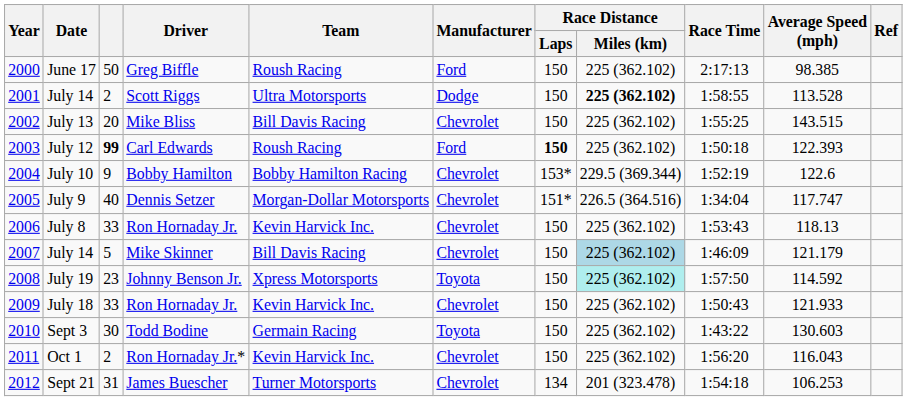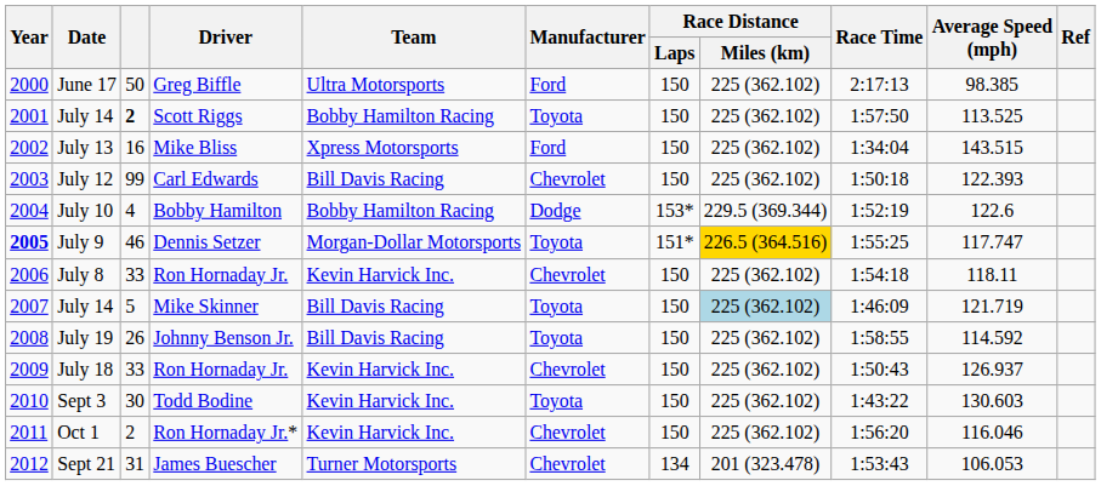June 17 | Team: Roush Racing -> Ultra Motorsports
July 14 / Scott Riggs | column 3: normal -> bold
July 14 / Scott Riggs | Team: Ultra Motorsports -> Bobby Hamilton Racing
July 14 / Scott Riggs | Manufacturer: Dodge -> Toyota
July 14 / Scott Riggs | Race Distance / Miles (km): bold -> normal
July 14 / Scott Riggs | Race Time: 1:58:55 -> 1:57:50
July 14 / Scott Riggs | Average Speed (mph): 113.528 -> 113.525
July 13 | column 3: 20 -> 16
July 13 | Team: Bill Davis Racing -> Xpress Motorsports
July 13 | Manufacturer: Chevrolet -> Ford
July 13 | Race Time: 1:55:25 -> 1:34:04
July 12 | column 3: bold -> normal
July 12 | Team: Roush Racing -> Bill Davis Racing
July 12 | Manufacturer: Ford -> Chevrolet
July 12 | Race Distance / Laps: bold -> normal
July 10 | column 3: 9 -> 4
July 10 | Manufacturer: Chevrolet -> Dodge
July 9 | Year: normal -> bold
July 9 | column 3: 40 -> 46
July 9 | Manufacturer: Chevrolet -> Toyota
July 9 | Race Distance / Miles (km): no background -> gold background
July 9 | Race Time: 1:34:04 -> 1:55:25
July 8 | Race Time: 1:53:43 -> 1:54:18
July 8 | Average Speed (mph): 118.13 -> 118.11
July 14 / Mike Skinner | Manufacturer: Chevrolet -> Toyota
July 14 / Mike Skinner | Average Speed (mph): 121.179 -> 121.719
July 19 | column 3: 23 -> 26
July 19 | Team: Xpress Motorsports -> Bill Davis Racing
July 19 | Race Distance / Miles (km): paleturquoise background -> no background
July 19 | Race Time: 1:57:50 -> 1:58:55
July 18 | Average Speed (mph): 121.933 -> 126.937
Sept 3 | Team: Germain Racing -> Kevin Harvick Inc.
Oct 1 | Average Speed (mph): 116.043 -> 116.046
Sept 21 | Race Time: 1:54:18 -> 1:53:43
Sept 21 | Average Speed (mph): 106.253 -> 106.053
